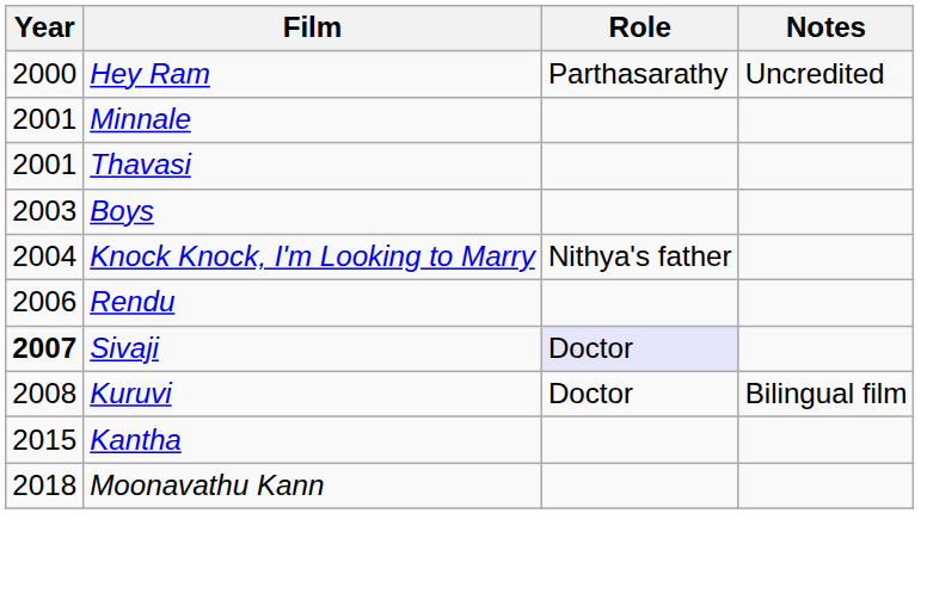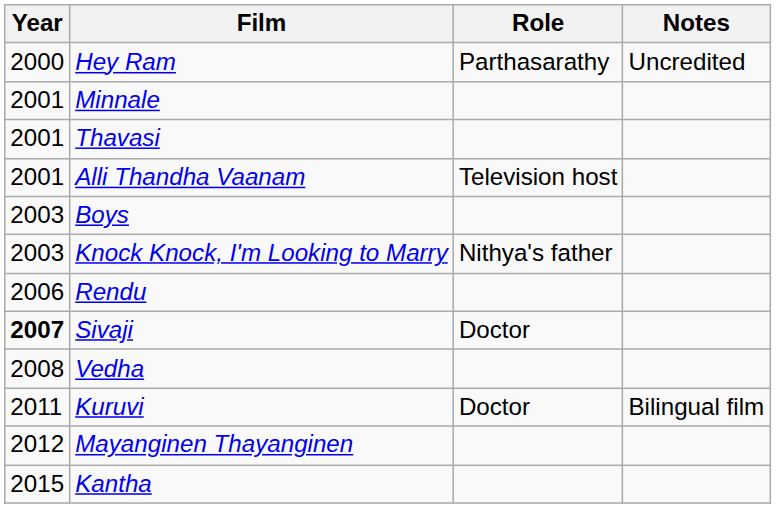+ row: 2001 | Alli Thandha Vaanam | Television host
Knock Knock, I'm Looking to Marry | Year: 2004 -> 2003
Sivaji | Role: lavender background -> no background
+ row: 2008 | Vedha
Kuruvi | Year: 2008 -> 2011
+ row: 2012 | Mayanginen Thayanginen
- row: 2018 | Moonavathu Kann
